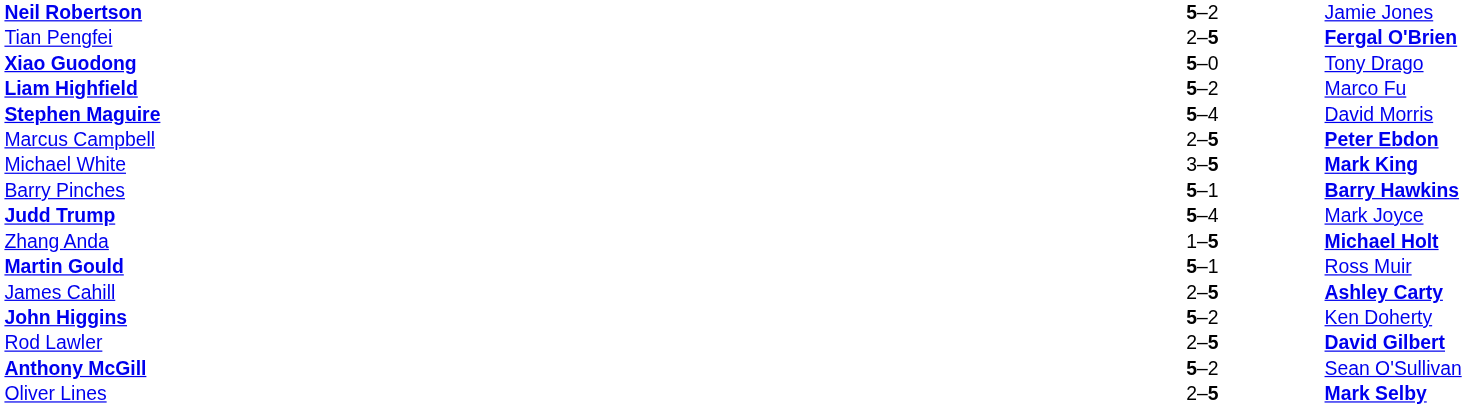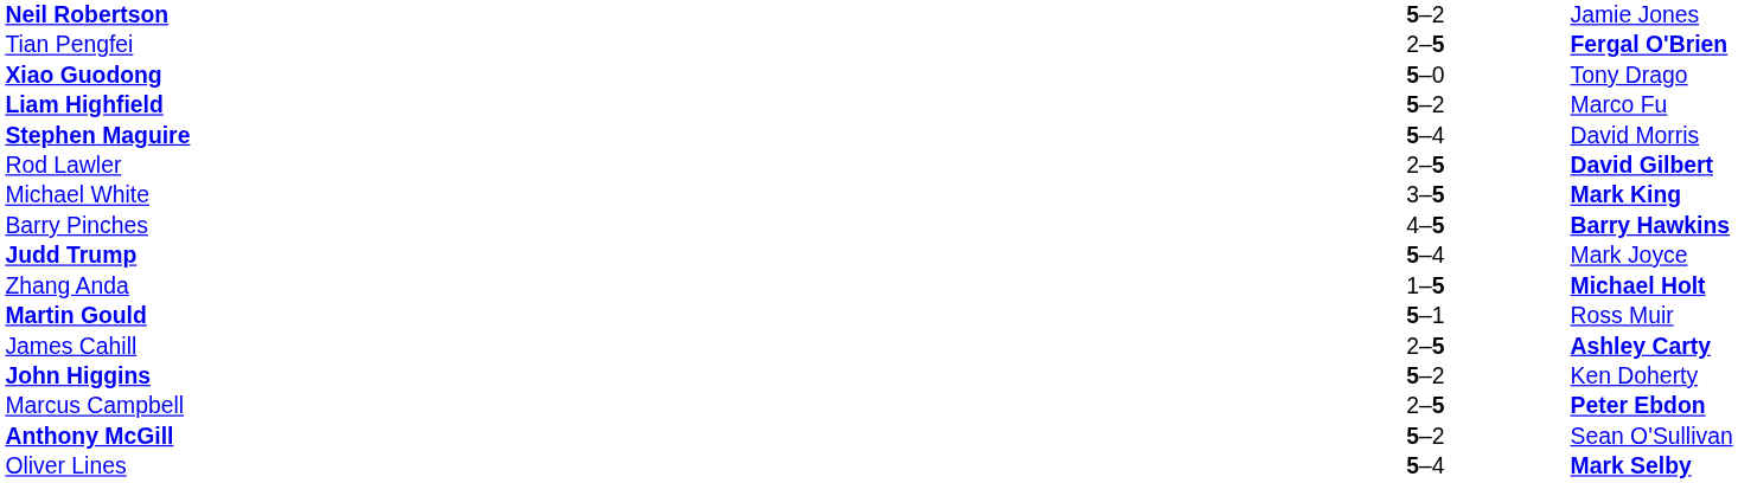rows swapped: Rod Lawler <-> Marcus Campbell
Barry Pinches | column 2: 5–1 -> 4–5
Oliver Lines | column 2: 2–5 -> 5–4
